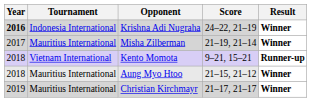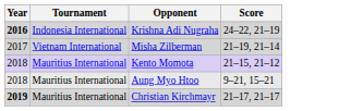- column: Result | Winner | Winner | Runner-up | Winner | Winner
Misha Zilberman | Tournament: Mauritius International -> Vietnam International
Kento Momota | Tournament: Vietnam International -> Mauritius International
Kento Momota | Score: 9–21, 15–21 -> 21–15, 21–12
Aung Myo Htoo | Score: 21–15, 21–12 -> 9–21, 15–21
Christian Kirchmayr | Year: normal -> bold
